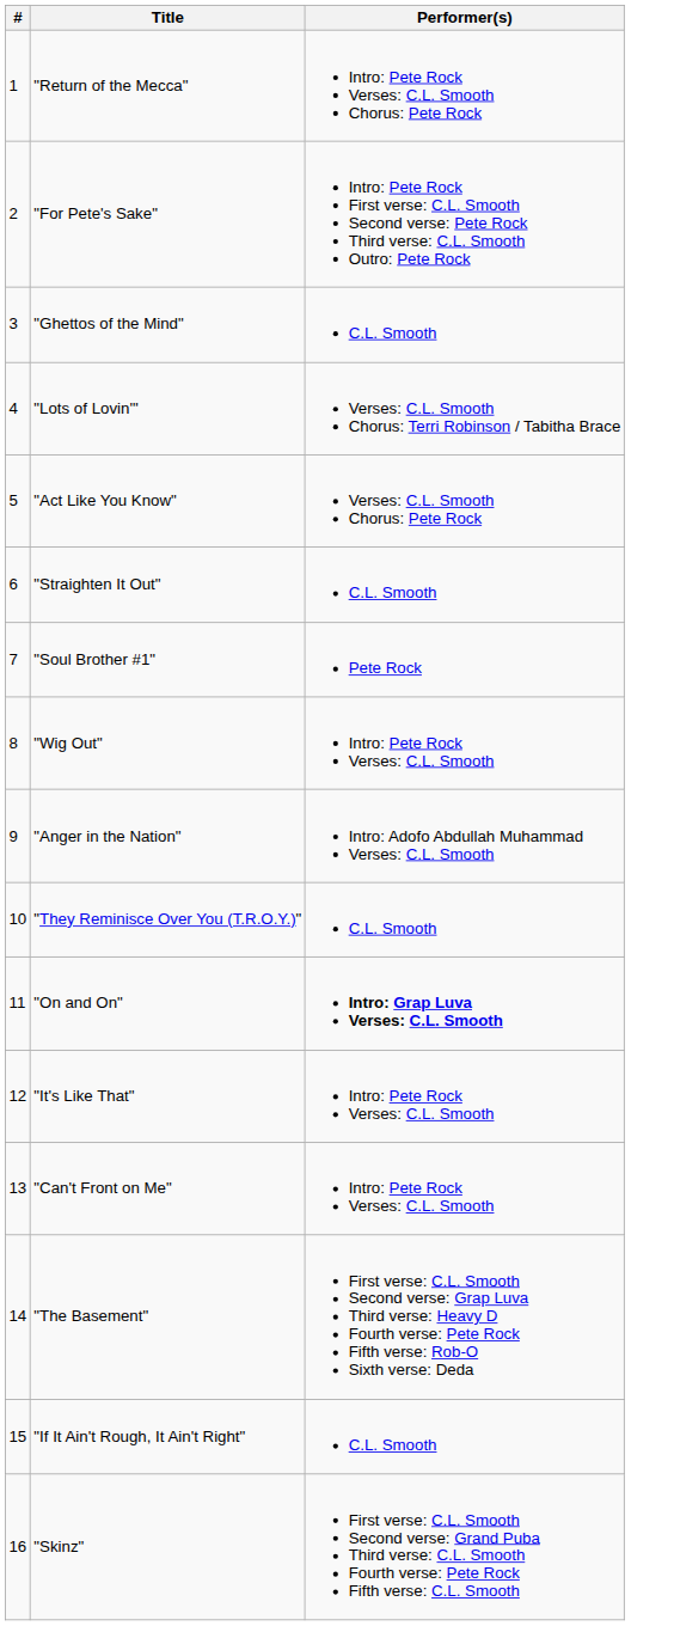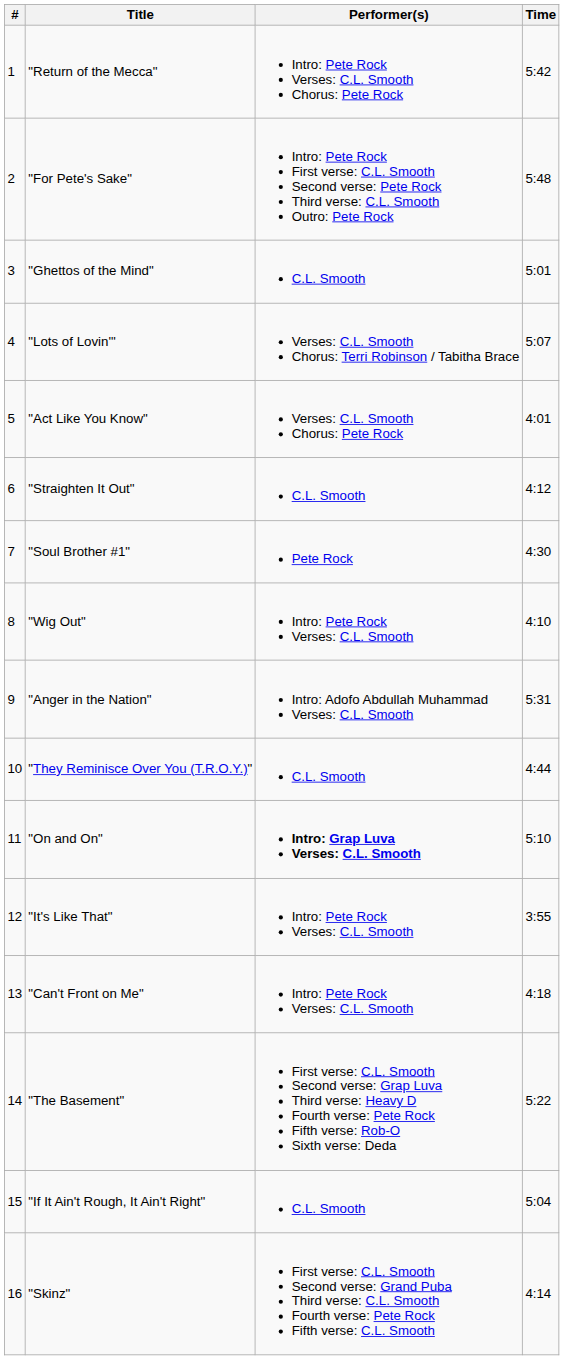+ column: Time | 5:42 | 5:48 | 5:01 | 5:07 | 4:01 | 4:12 | 4:30 | 4:10 | 5:31 | 4:44 | 5:10 | 3:55 | 4:18 | 5:22 | 5:04 | 4:14
